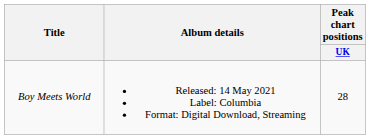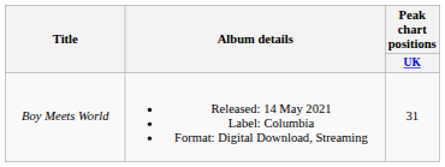Boy Meets World | Peak chart positions / UK: 28 -> 31
